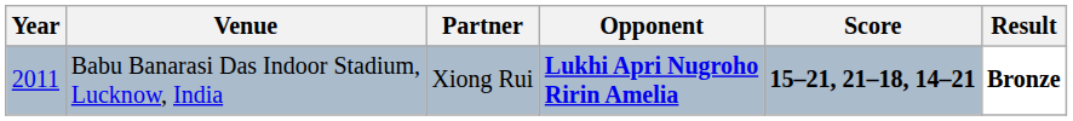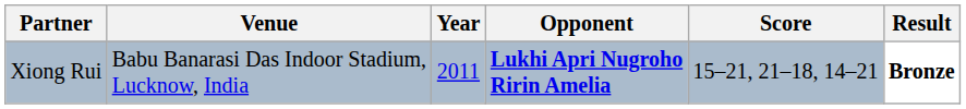columns swapped: Year <-> Partner
Babu Banarasi Das Indoor Stadium, Lucknow, India | Score: bold -> normal
